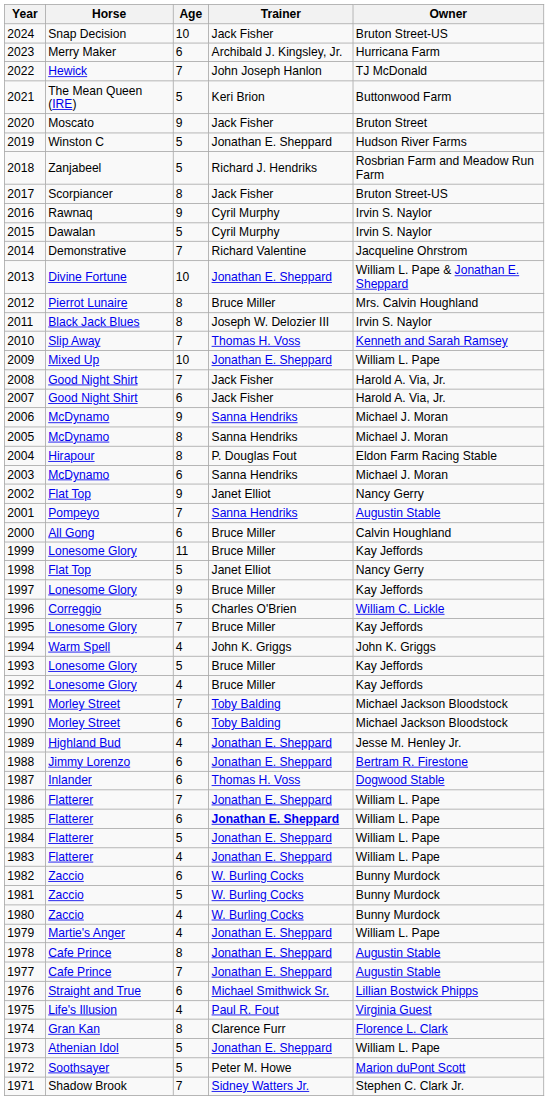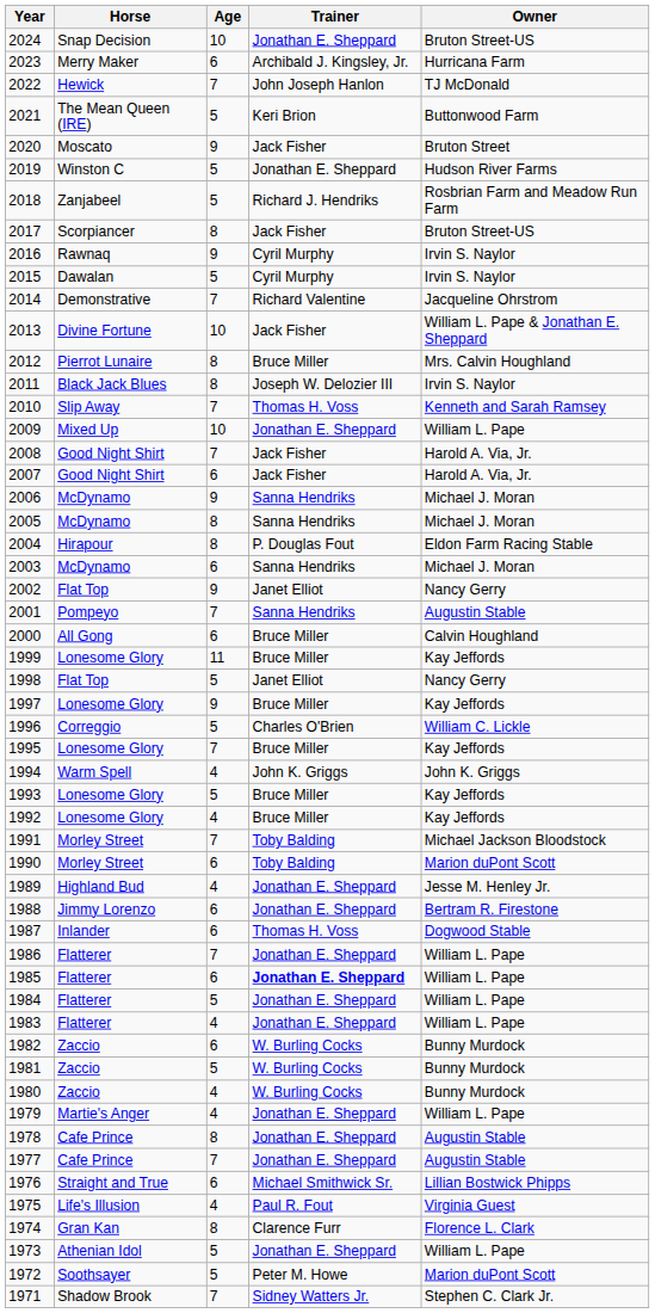2024 | Trainer: Jack Fisher -> Jonathan E. Sheppard
2013 | Trainer: Jonathan E. Sheppard -> Jack Fisher
1990 | Owner: Michael Jackson Bloodstock -> Marion duPont Scott
